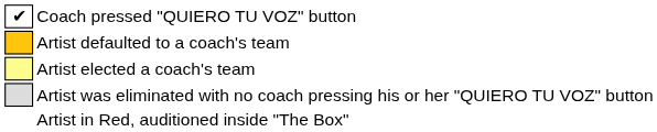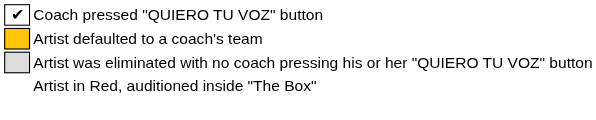- row: Artist elected a coach's team
